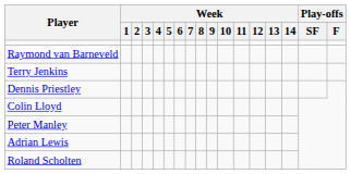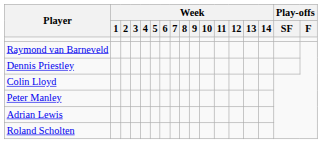- row: Terry Jenkins
